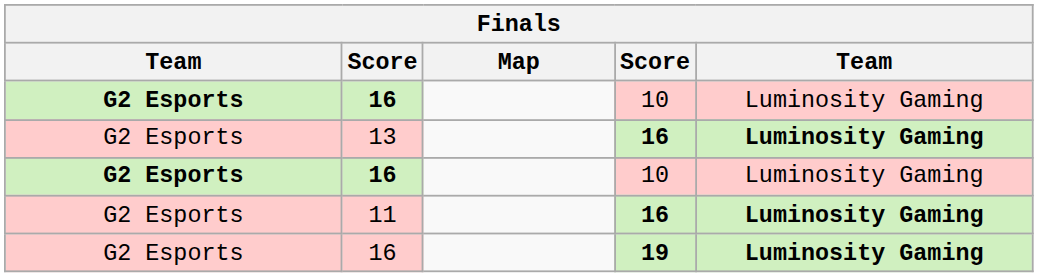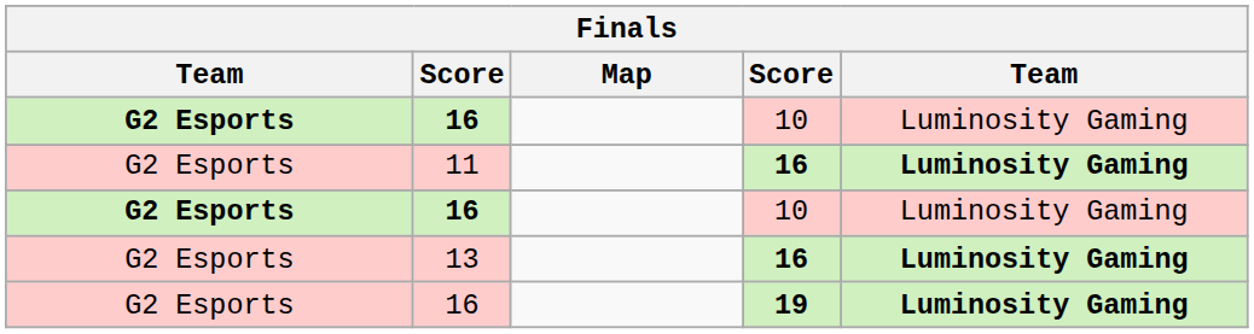rows swapped: 13 <-> 11
